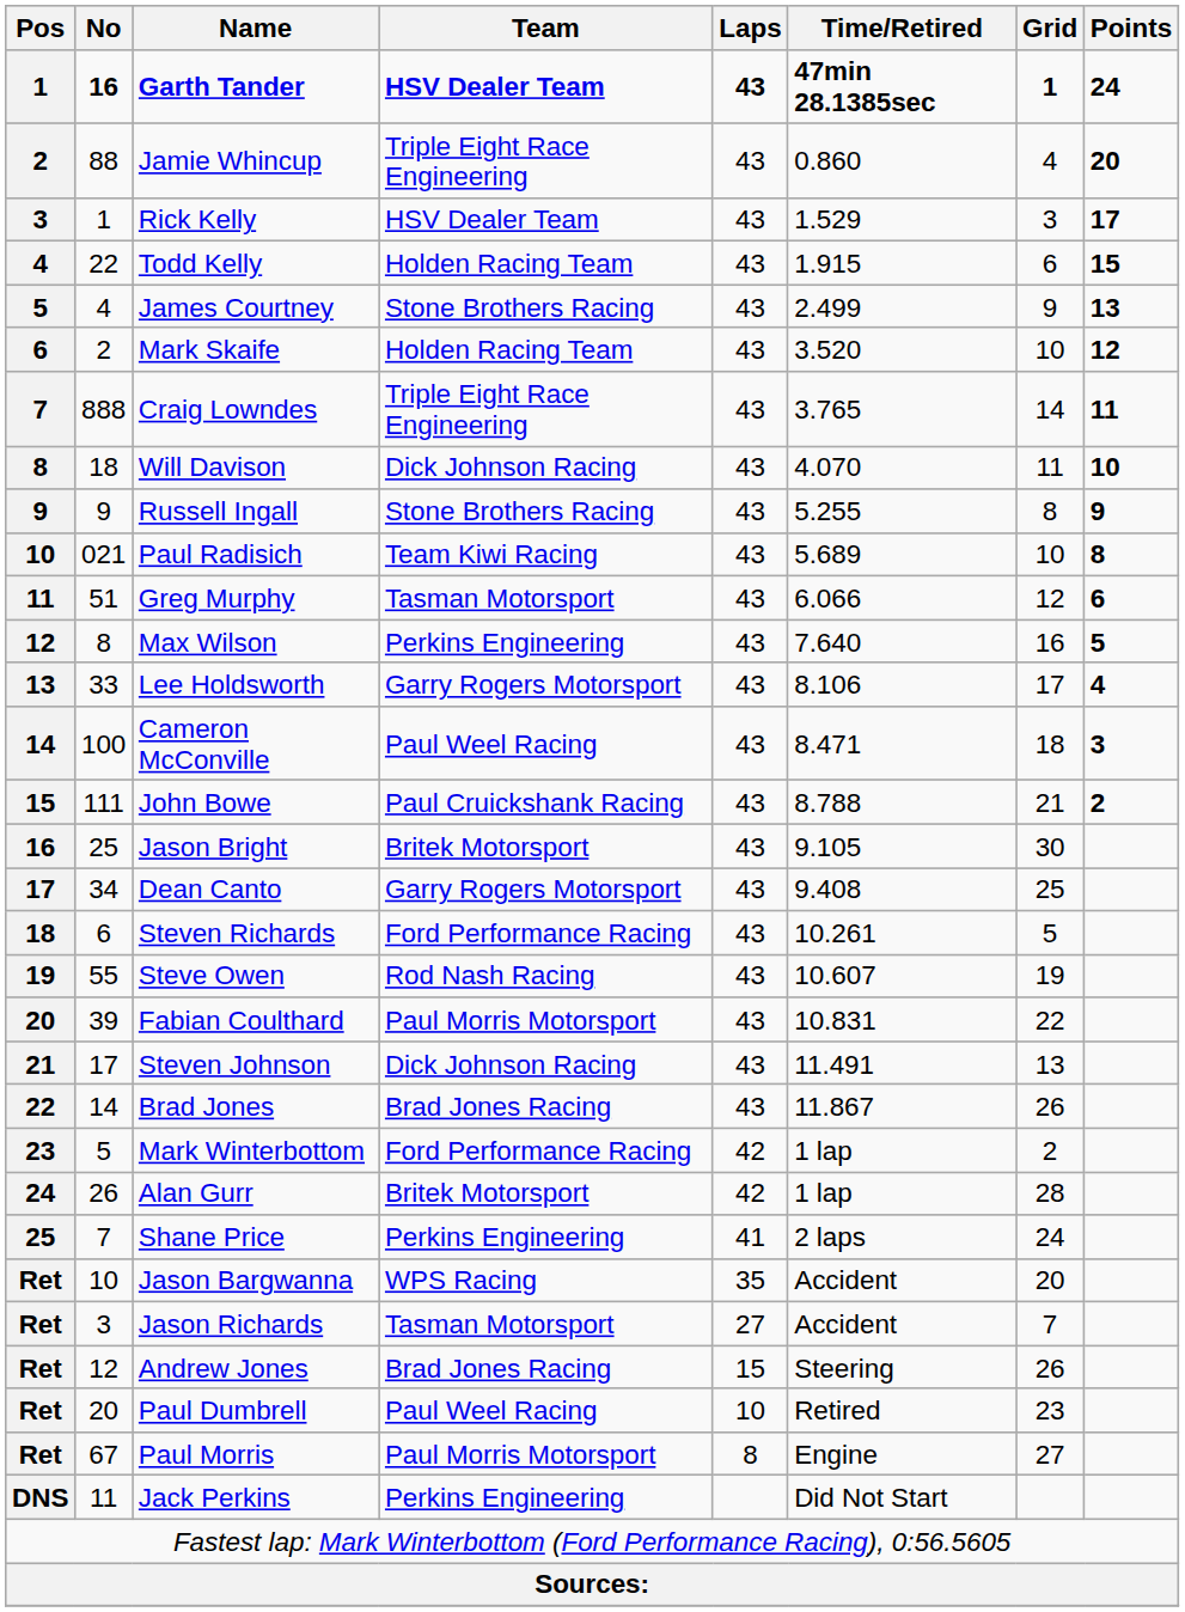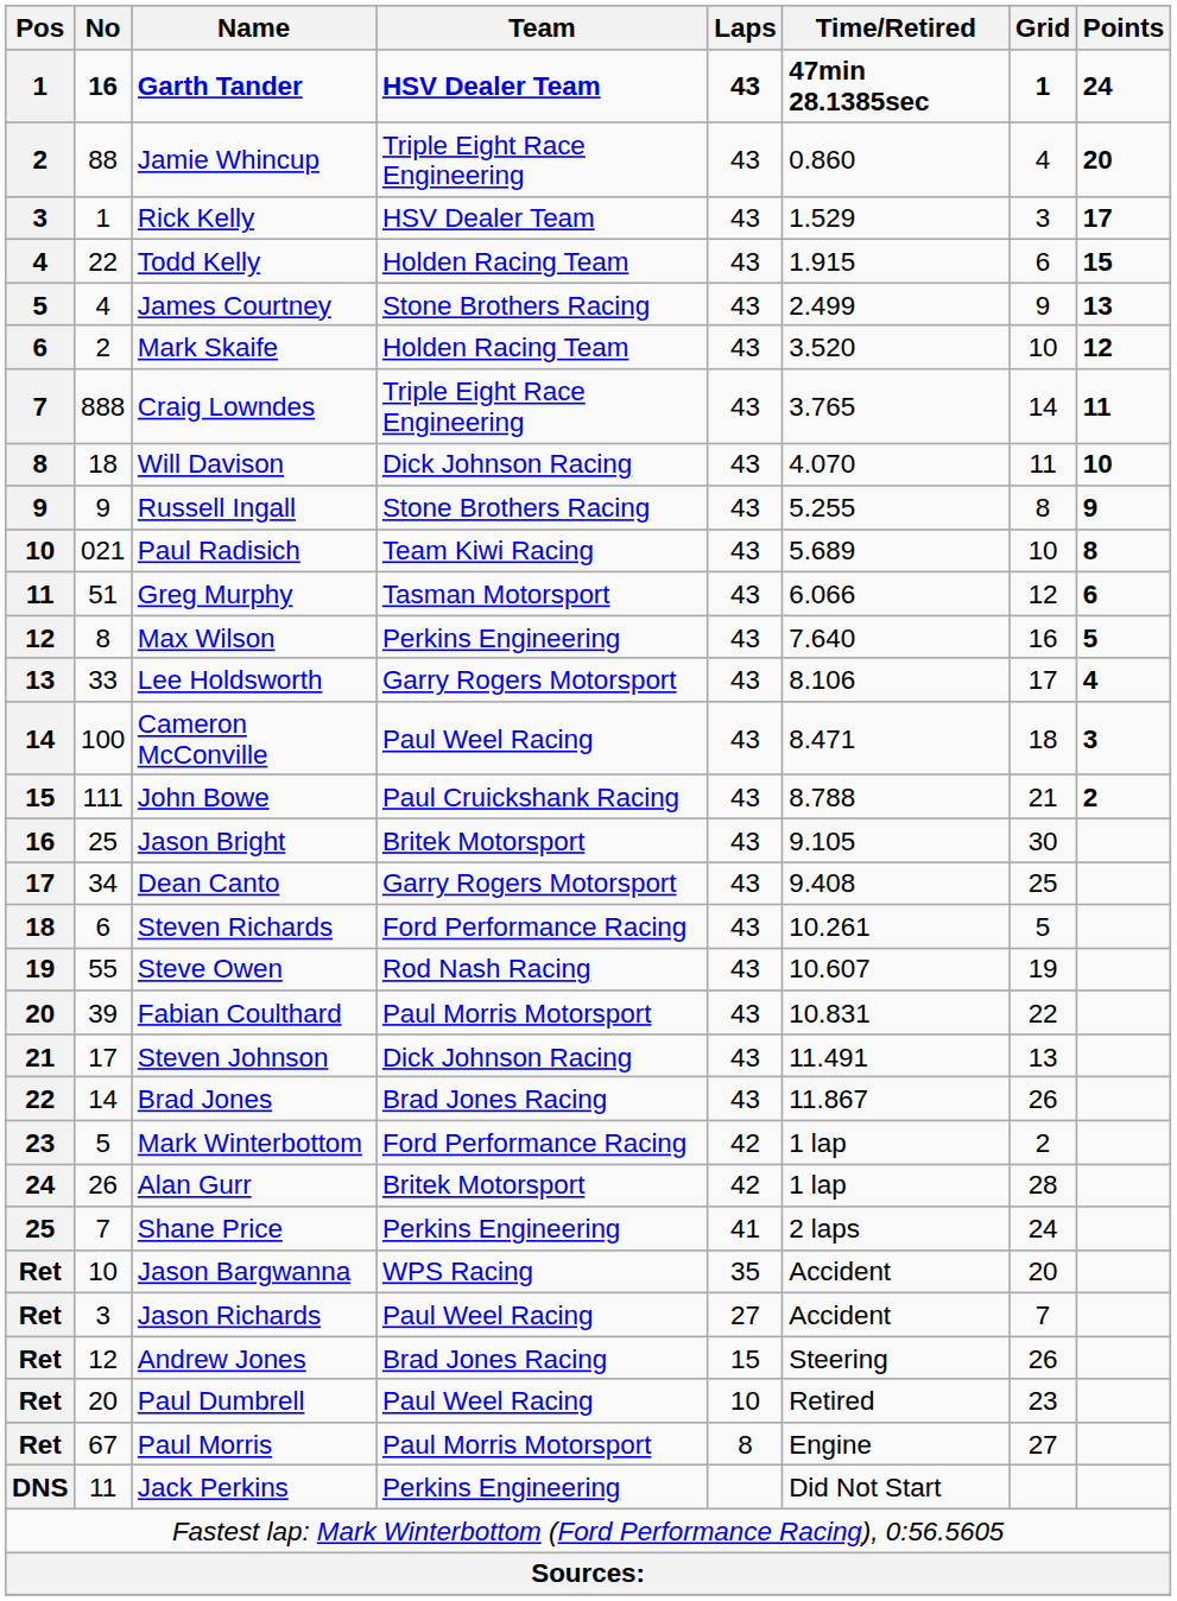Jason Richards | Team: Tasman Motorsport -> Paul Weel Racing
